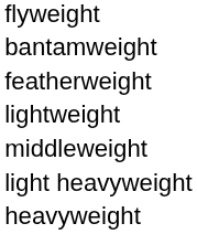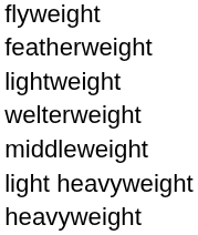- row: bantamweight
+ row: welterweight
